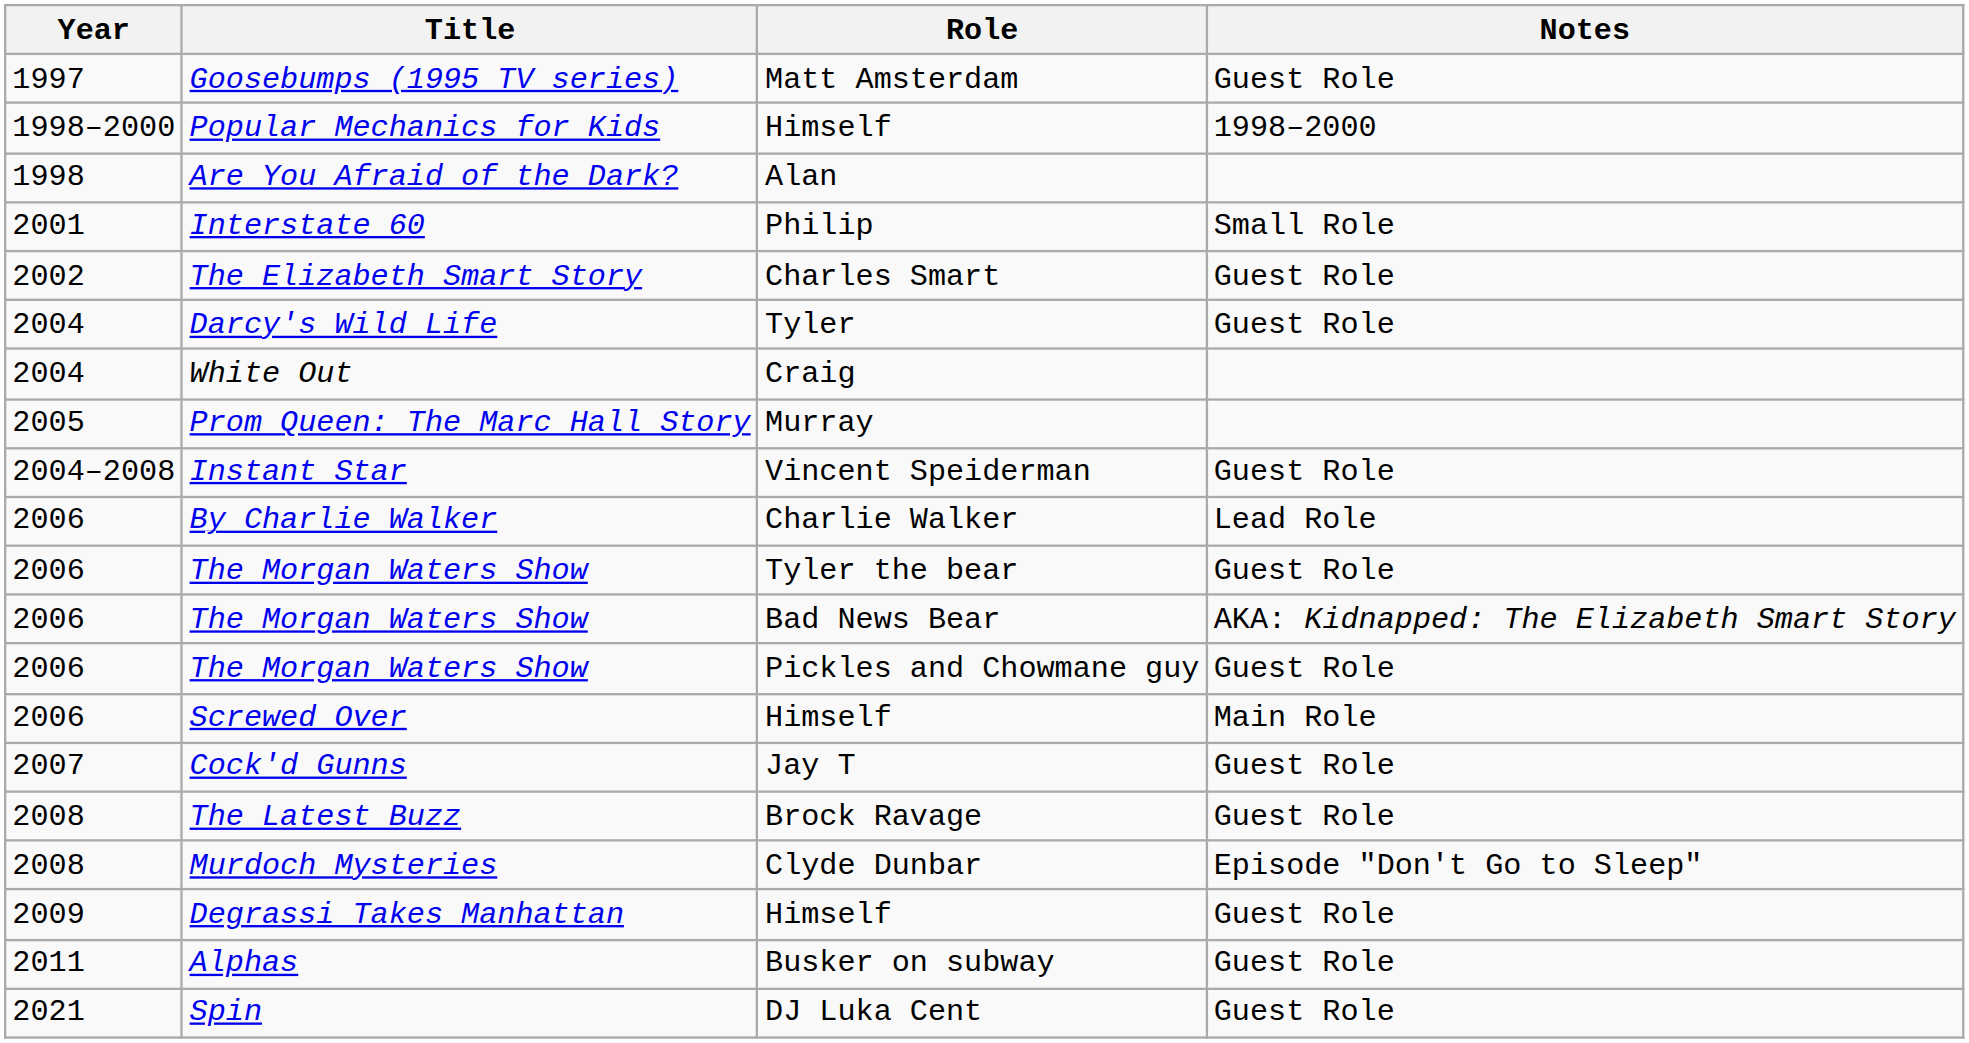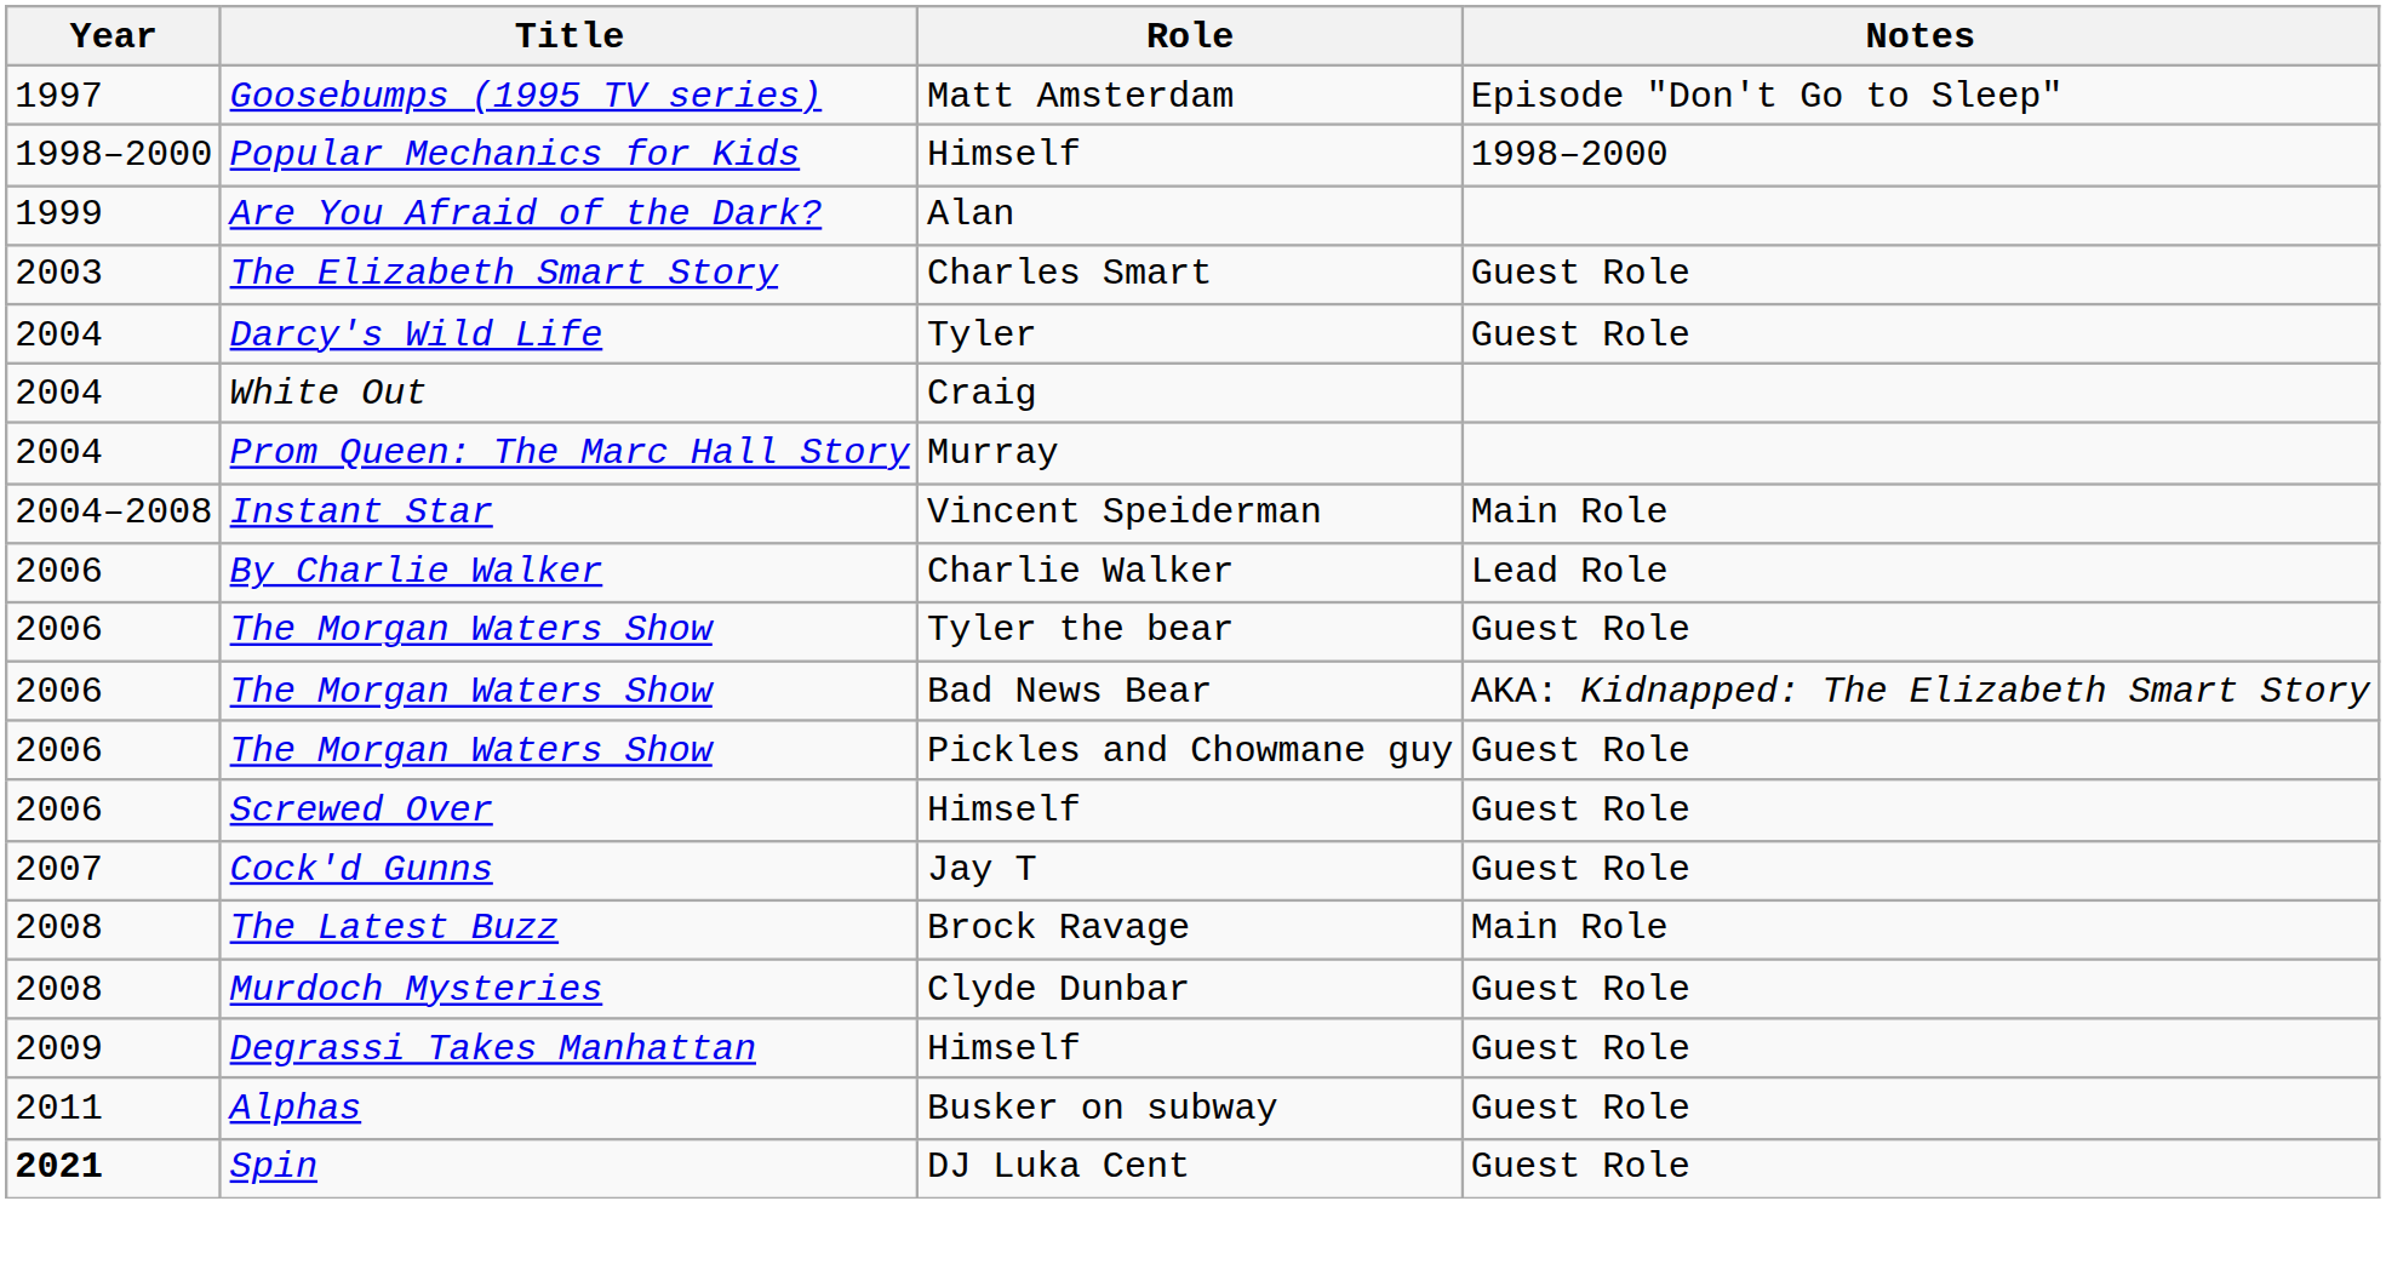Goosebumps (1995 TV series) | Notes: Guest Role -> Episode "Don't Go to Sleep"
Are You Afraid of the Dark? | Year: 1998 -> 1999
- row: 2001 | Interstate 60 | Philip | Small Role
The Elizabeth Smart Story | Year: 2002 -> 2003
Prom Queen: The Marc Hall Story | Year: 2005 -> 2004
Instant Star | Notes: Guest Role -> Main Role
Screwed Over | Notes: Main Role -> Guest Role
The Latest Buzz | Notes: Guest Role -> Main Role
Murdoch Mysteries | Notes: Episode "Don't Go to Sleep" -> Guest Role
Spin | Year: normal -> bold
